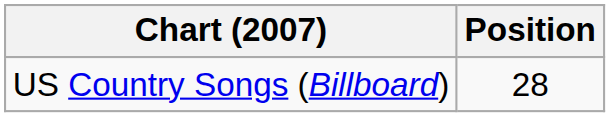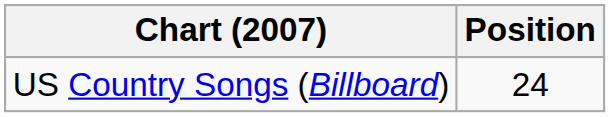US Country Songs (Billboard) | Position: 28 -> 24
